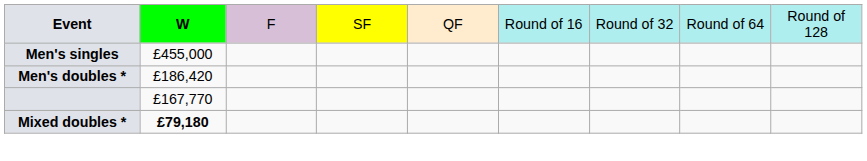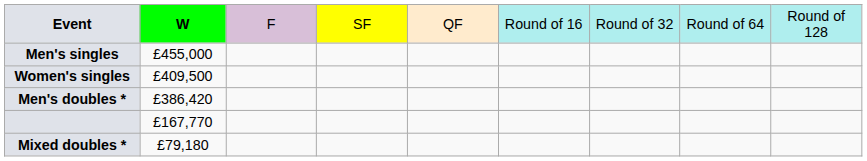+ row: Women's singles | £409,500
Men's doubles * | column 2: £186,420 -> £386,420
Mixed doubles * | column 2: bold -> normal
